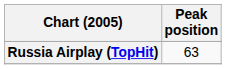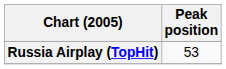Russia Airplay (TopHit) | Peak position: 63 -> 53
